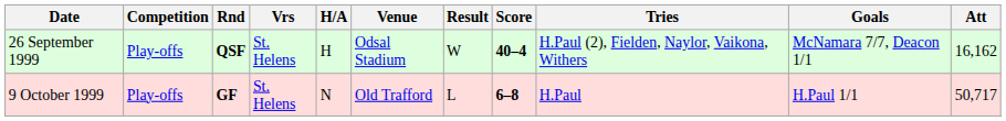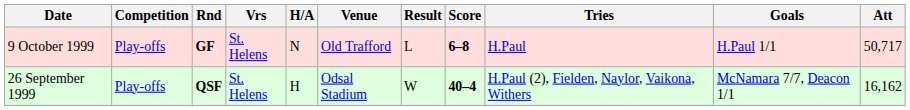rows swapped: 26 September 1999 <-> 9 October 1999
